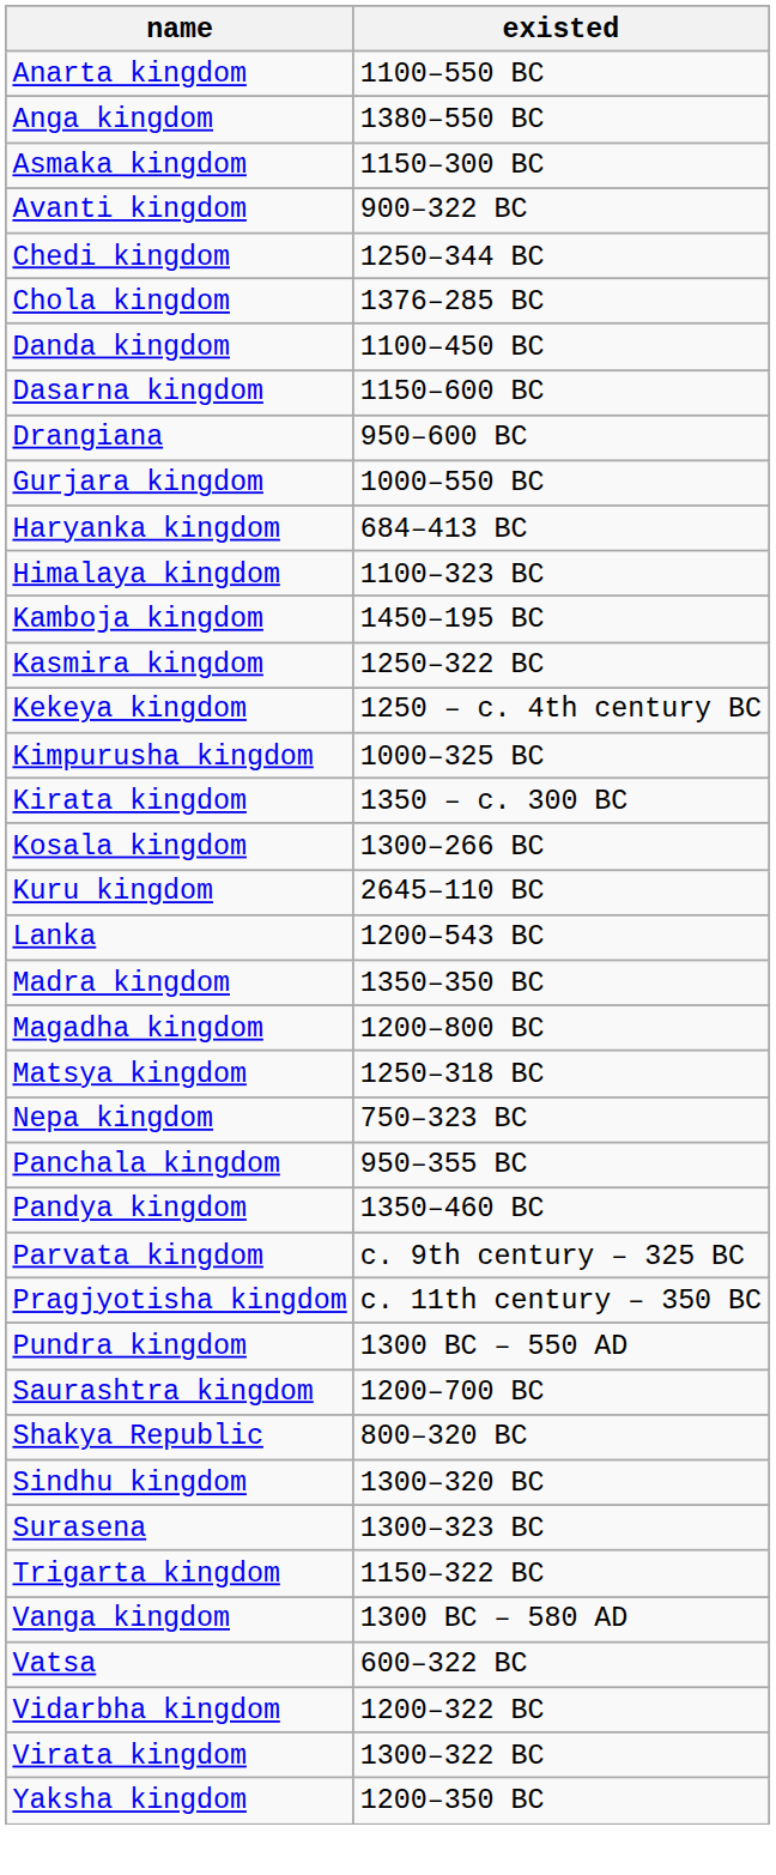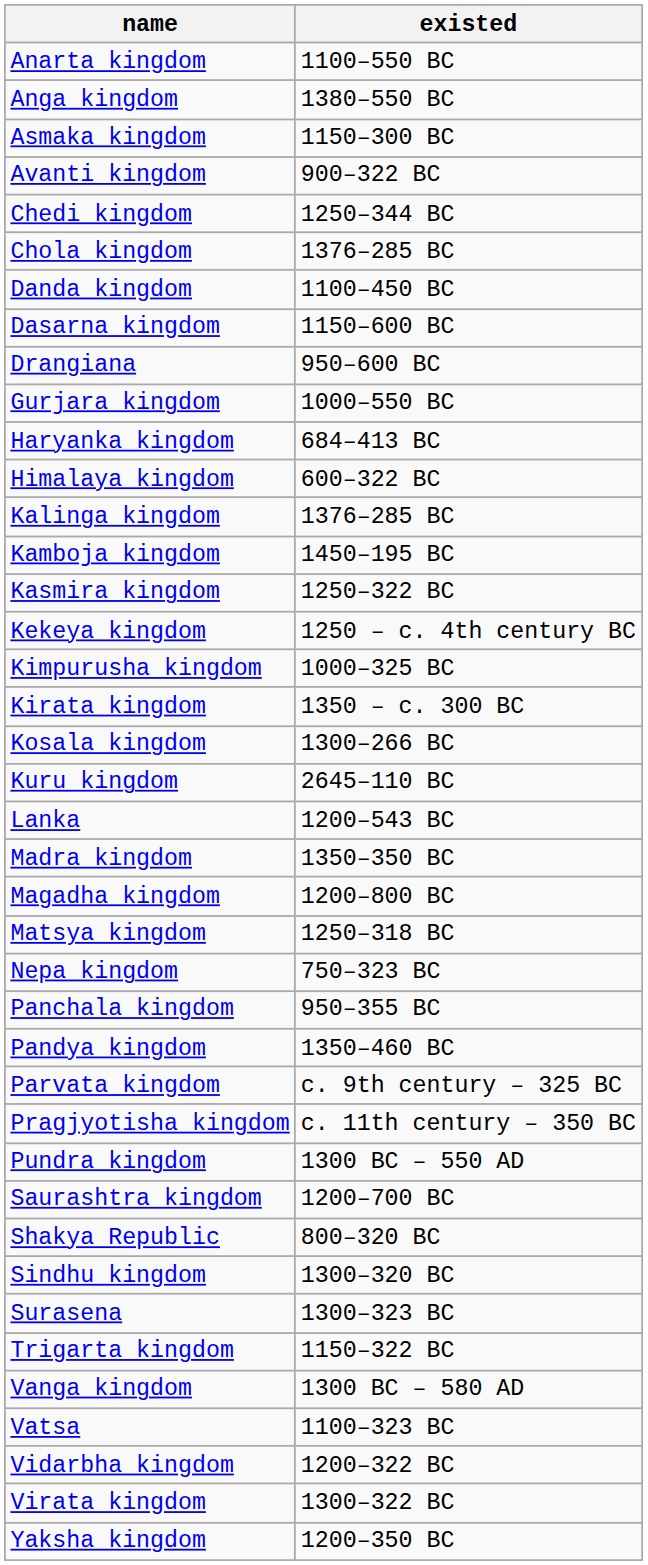Himalaya kingdom | existed: 1100–323 BC -> 600–322 BC
+ row: Kalinga kingdom | 1376–285 BC
Vatsa | existed: 600–322 BC -> 1100–323 BC
